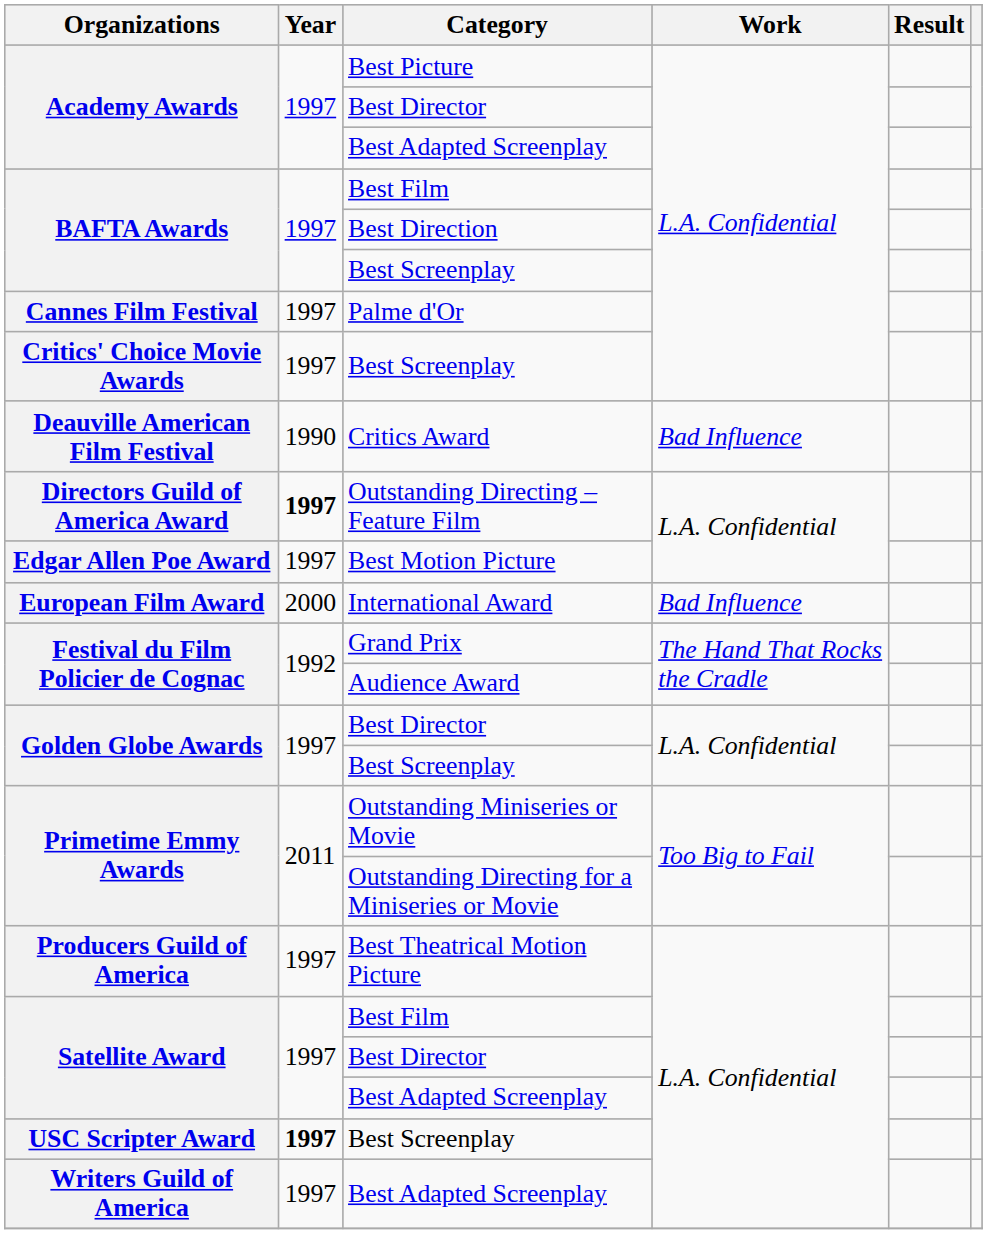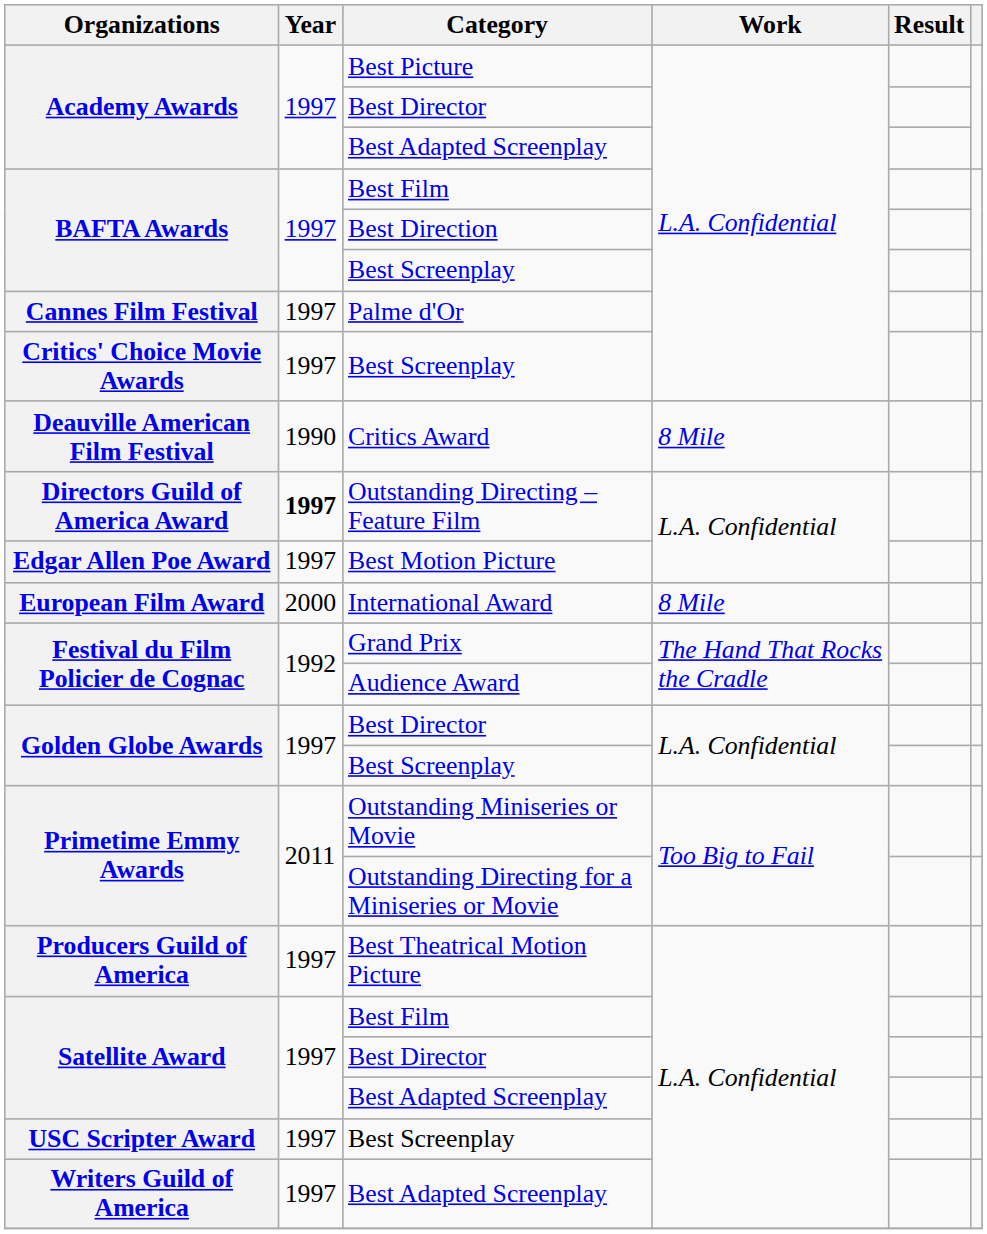Critics Award | Work: Bad Influence -> 8 Mile
International Award | Work: Bad Influence -> 8 Mile
USC Scripter Award / Best Screenplay | Year: bold -> normal
